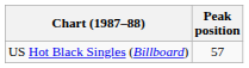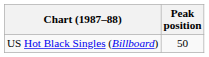US Hot Black Singles (Billboard) | Peak position: 57 -> 50
